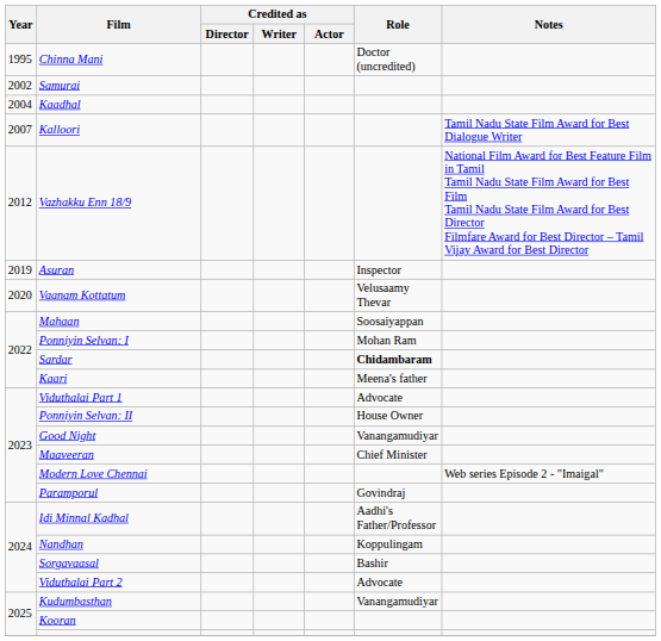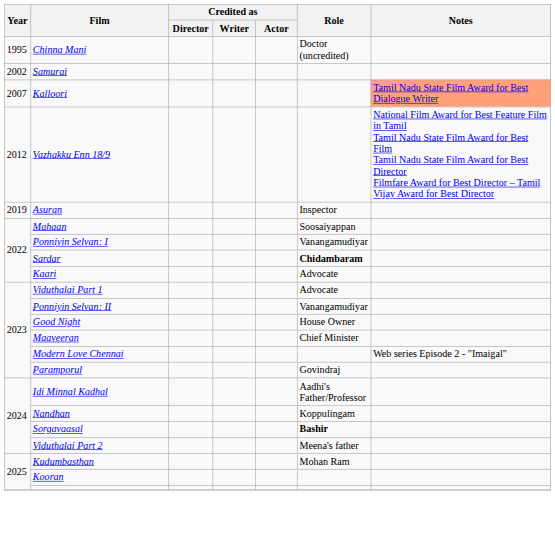- row: 2004 | Kaadhal
Kalloori | Notes: no background -> lightsalmon background
- row: 2020 | Vaanam Kottatum | Velusaamy Thevar
Ponniyin Selvan: I | Role: Mohan Ram -> Vanangamudiyar
Kaari | Role: Meena's father -> Advocate
Ponniyin Selvan: II | Role: House Owner -> Vanangamudiyar
Good Night | Role: Vanangamudiyar -> House Owner
Sorgavaasal | Role: normal -> bold
Viduthalai Part 2 | Role: Advocate -> Meena's father
Kudumbasthan | Role: Vanangamudiyar -> Mohan Ram
